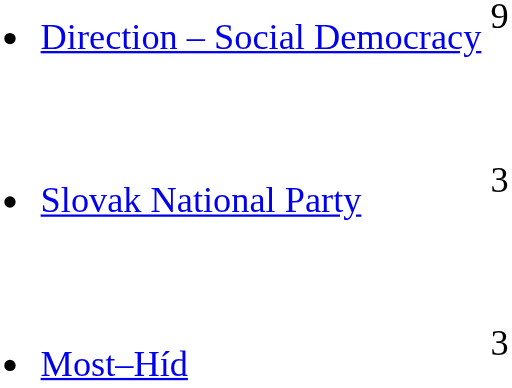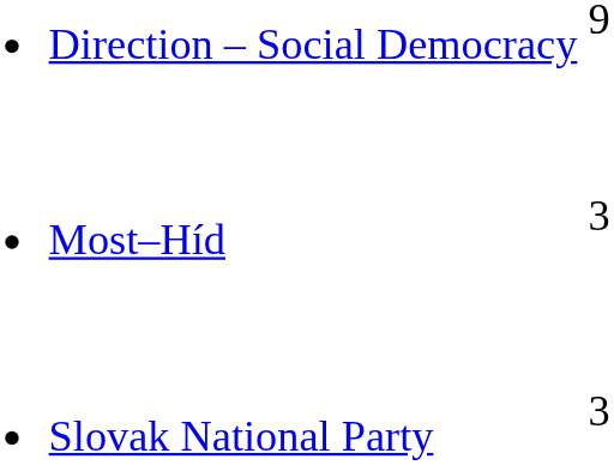rows swapped: Slovak National Party <-> Most–Híd
